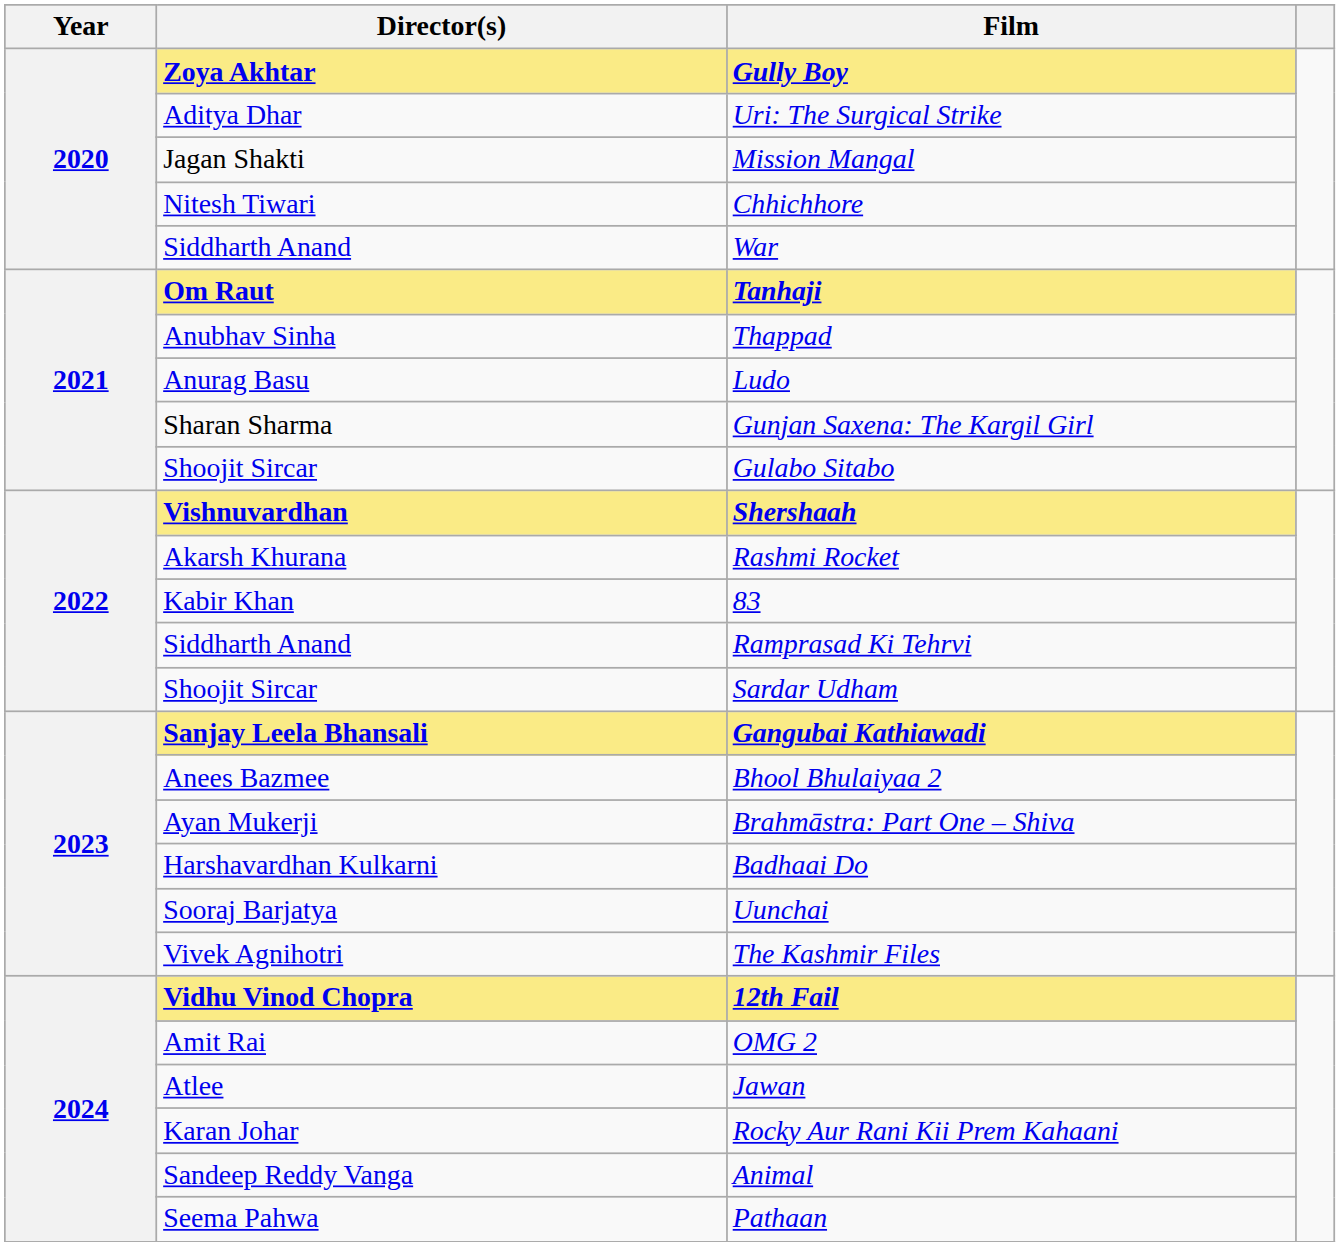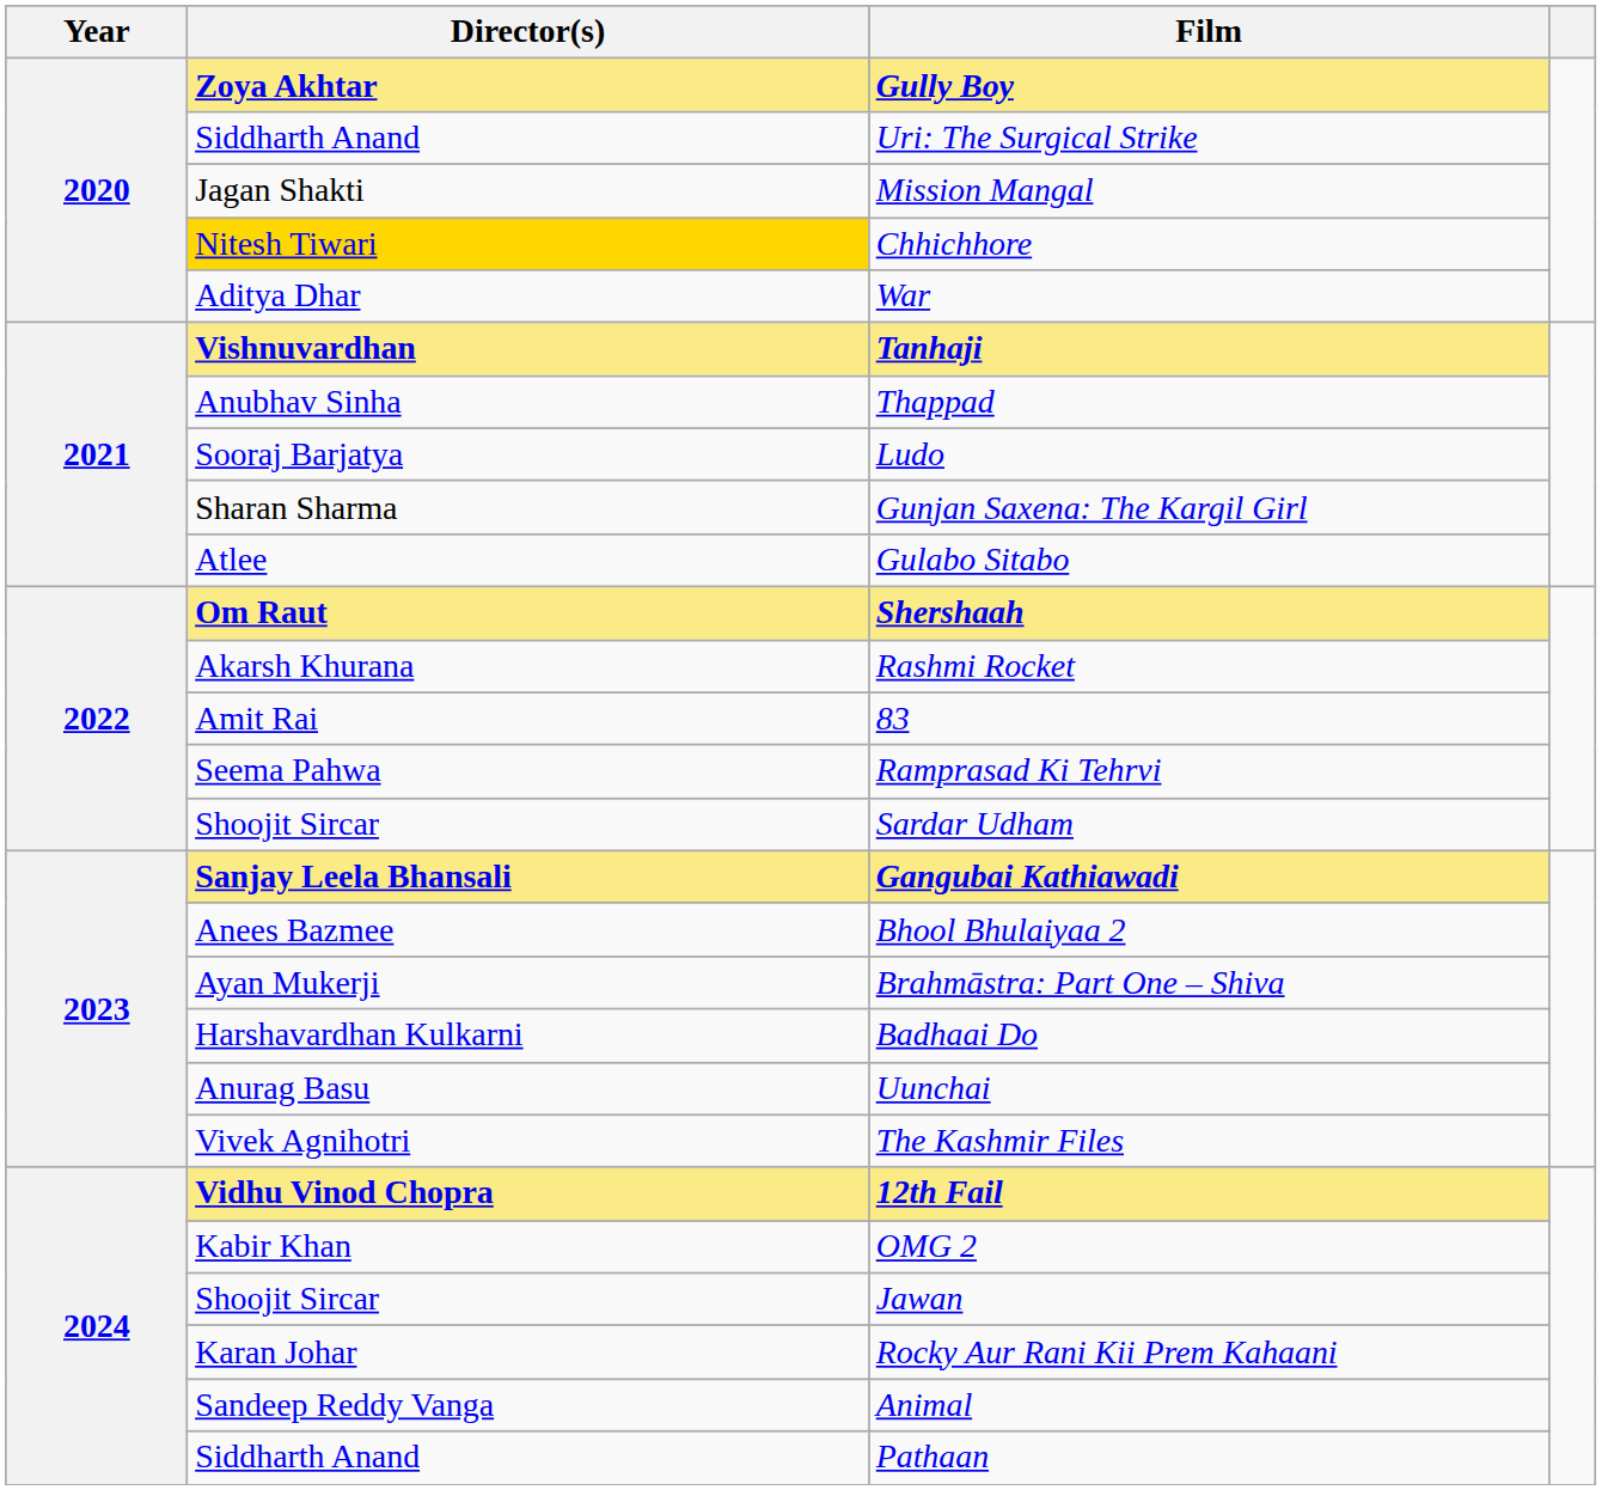Uri: The Surgical Strike | Director(s): Aditya Dhar -> Siddharth Anand
Chhichhore | Director(s): no background -> gold background
War | Director(s): Siddharth Anand -> Aditya Dhar
Tanhaji | Director(s): Om Raut -> Vishnuvardhan
Ludo | Director(s): Anurag Basu -> Sooraj Barjatya
Gulabo Sitabo | Director(s): Shoojit Sircar -> Atlee
Shershaah | Director(s): Vishnuvardhan -> Om Raut
83 | Director(s): Kabir Khan -> Amit Rai
Ramprasad Ki Tehrvi | Director(s): Siddharth Anand -> Seema Pahwa
Uunchai | Director(s): Sooraj Barjatya -> Anurag Basu
OMG 2 | Director(s): Amit Rai -> Kabir Khan
Jawan | Director(s): Atlee -> Shoojit Sircar
Pathaan | Director(s): Seema Pahwa -> Siddharth Anand
